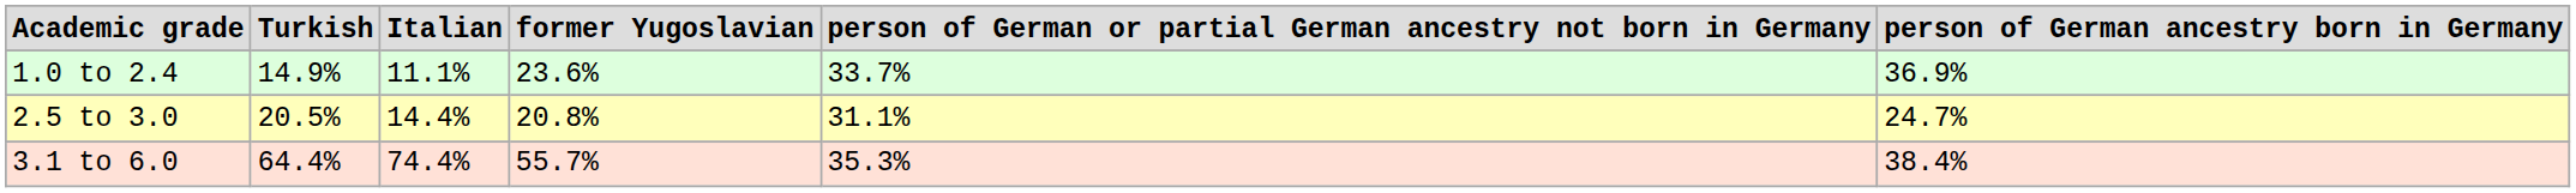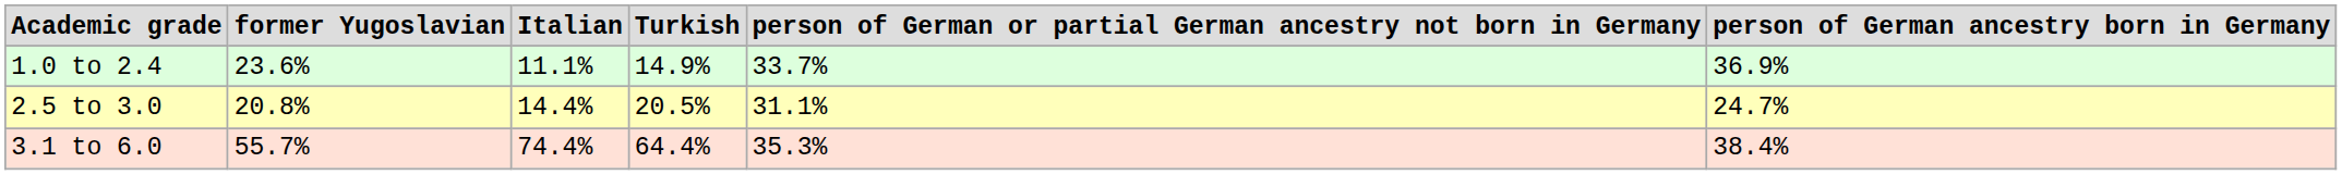columns swapped: Turkish <-> former Yugoslavian
